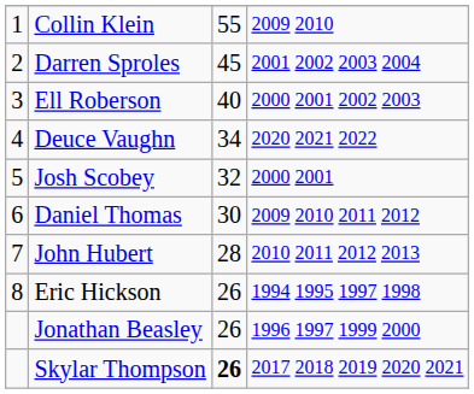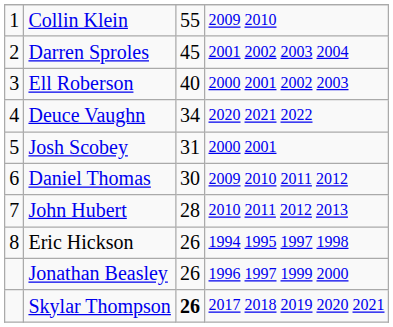Josh Scobey | column 3: 32 -> 31
